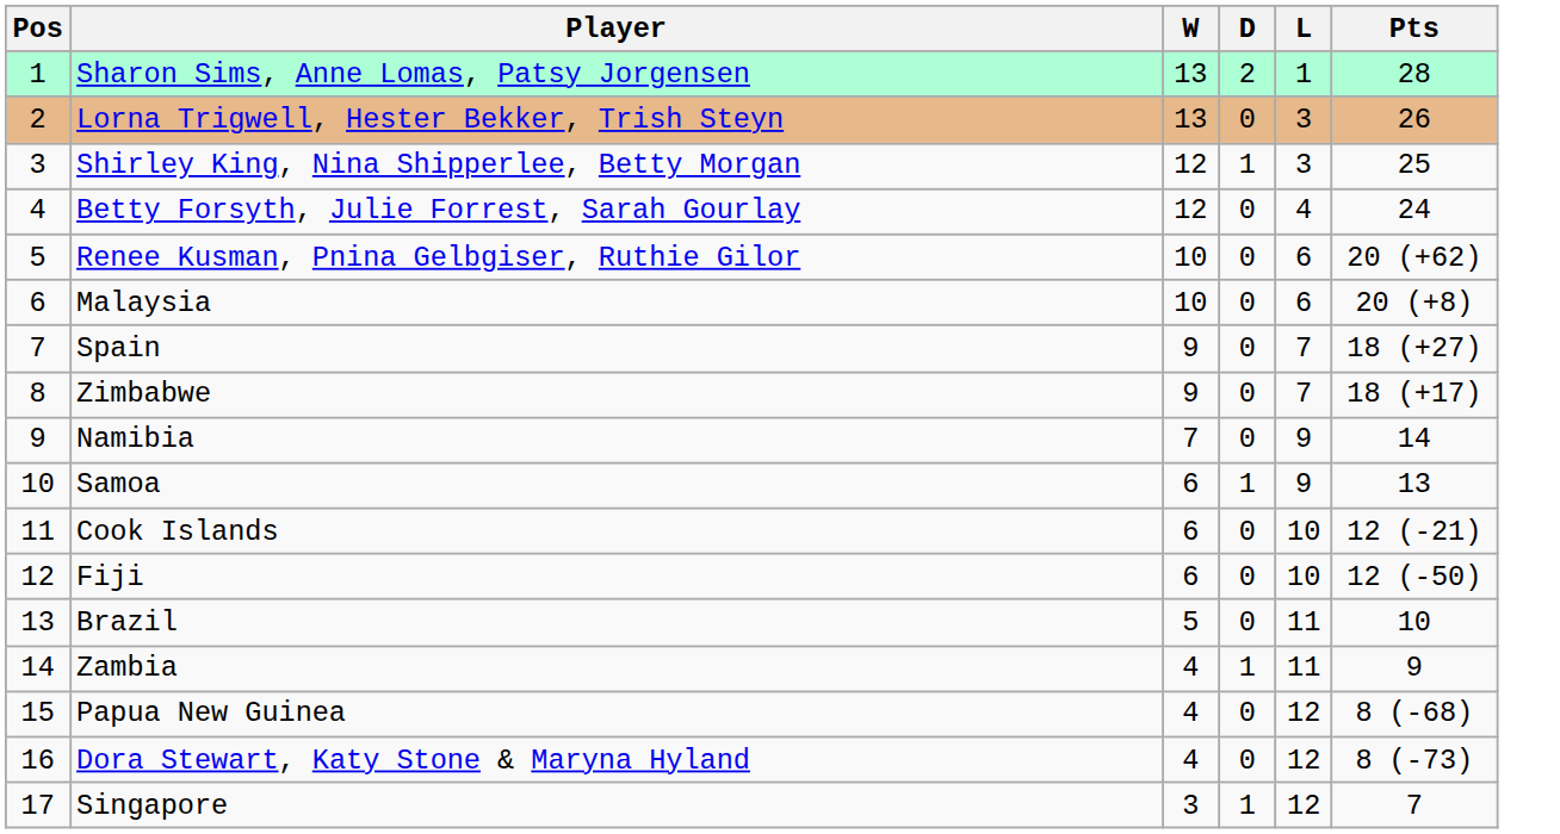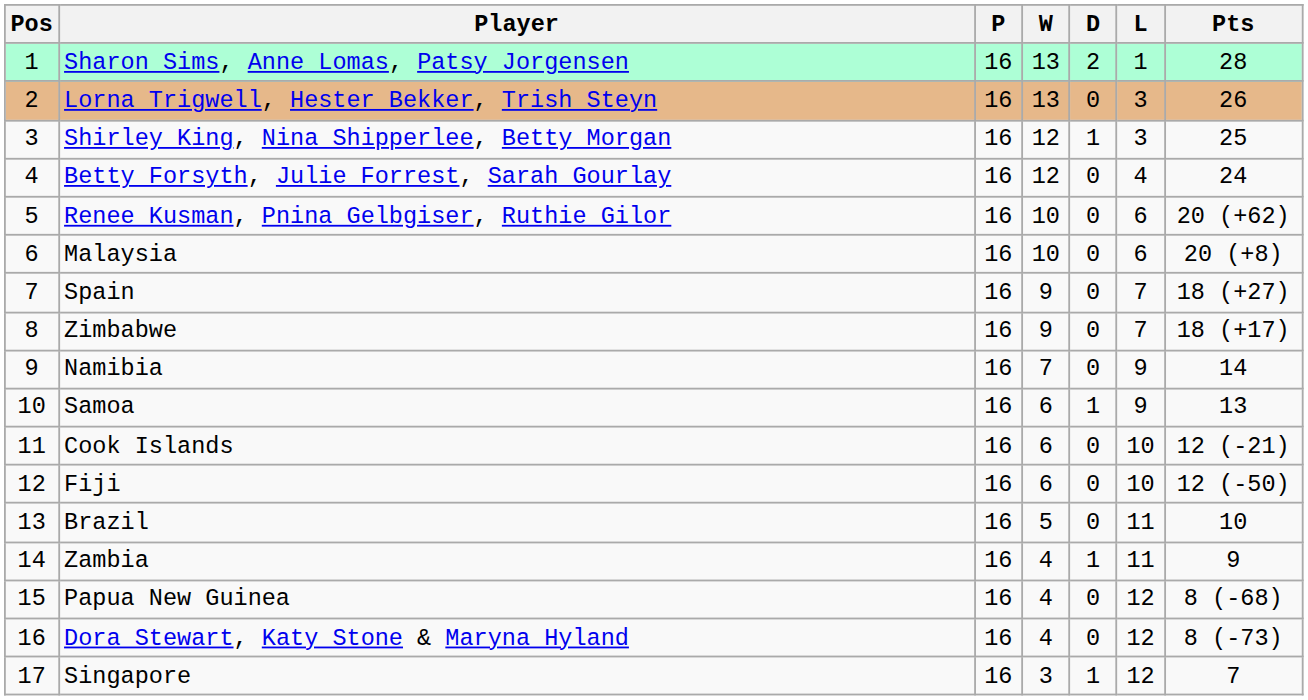+ column: P | 16 | 16 | 16 | 16 | 16 | 16 | 16 | 16 | 16 | 16 | 16 | 16 | 16 | 16 | 16 | 16 | 16
